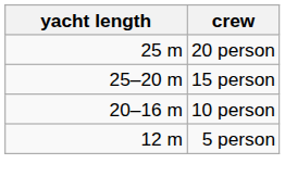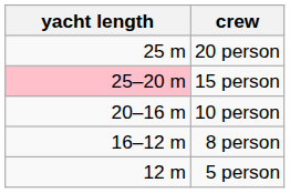15 person | yacht length: no background -> pink background
+ row: 16–12 m | 8 person
